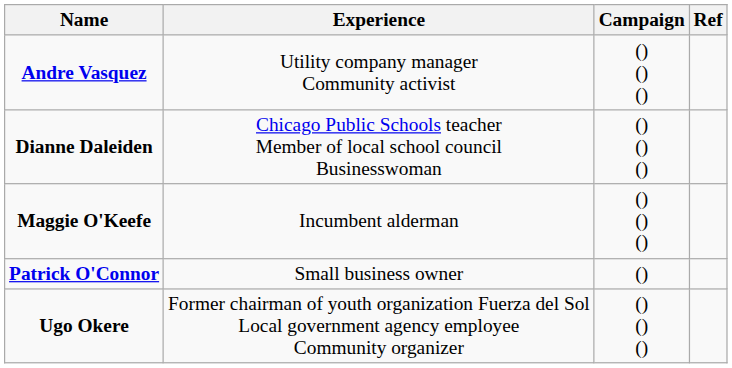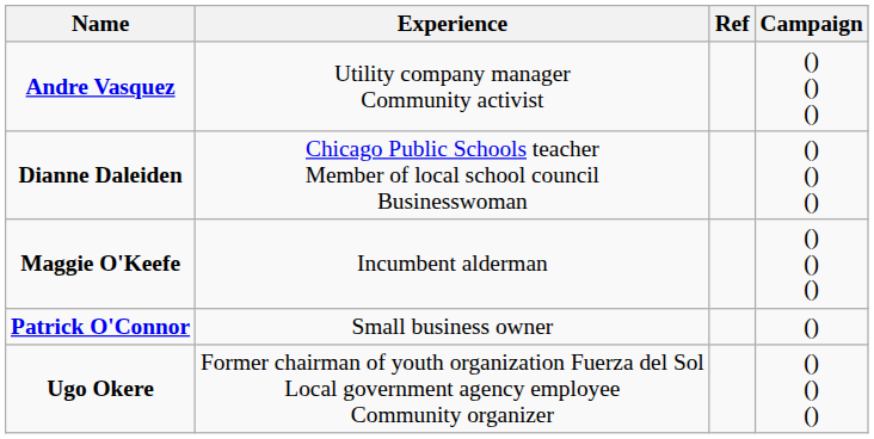columns swapped: Campaign <-> Ref
